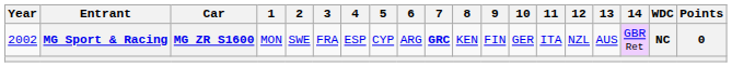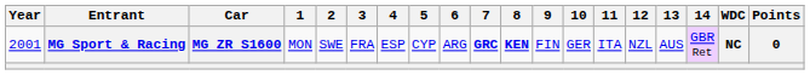MG Sport & Racing | Year: 2002 -> 2001
MG Sport & Racing | 8: normal -> bold
